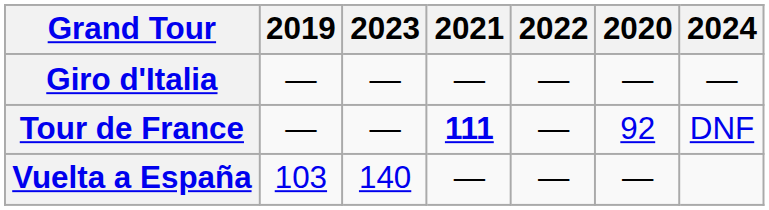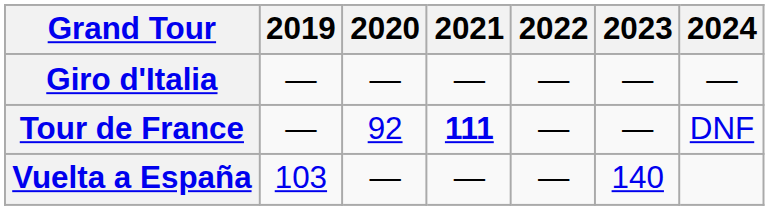columns swapped: 2020 <-> 2023
